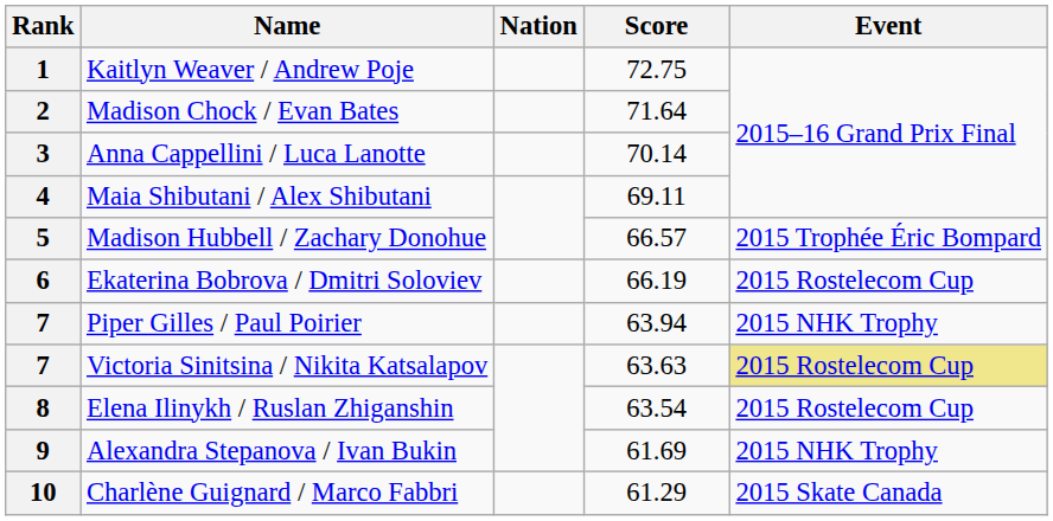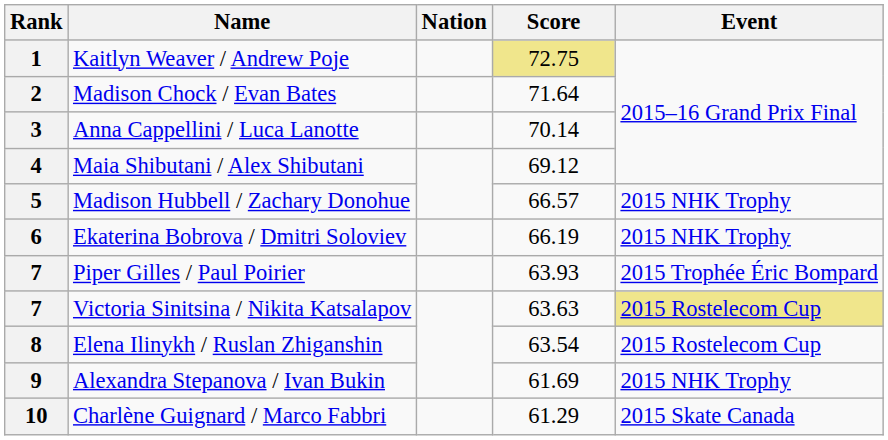1 | Score: no background -> khaki background
4 | Score: 69.11 -> 69.12
5 | Event: 2015 Trophée Éric Bompard -> 2015 NHK Trophy
6 | Event: 2015 Rostelecom Cup -> 2015 NHK Trophy
7 / Piper Gilles / Paul Poirier | Score: 63.94 -> 63.93
7 / Piper Gilles / Paul Poirier | Event: 2015 NHK Trophy -> 2015 Trophée Éric Bompard
